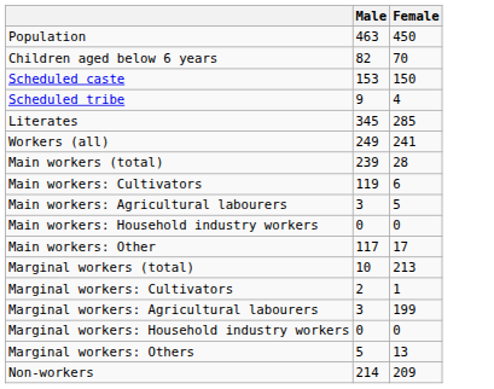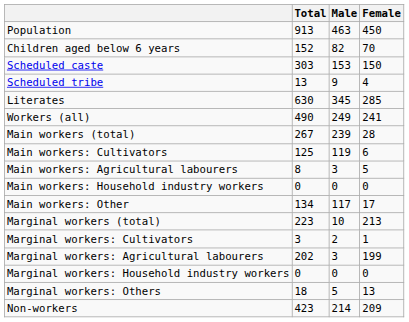+ column: Total | 913 | 152 | 303 | 13 | 630 | 490 | 267 | 125 | 8 | 0 | 134 | 223 | 3 | 202 | 0 | 18 | 423
